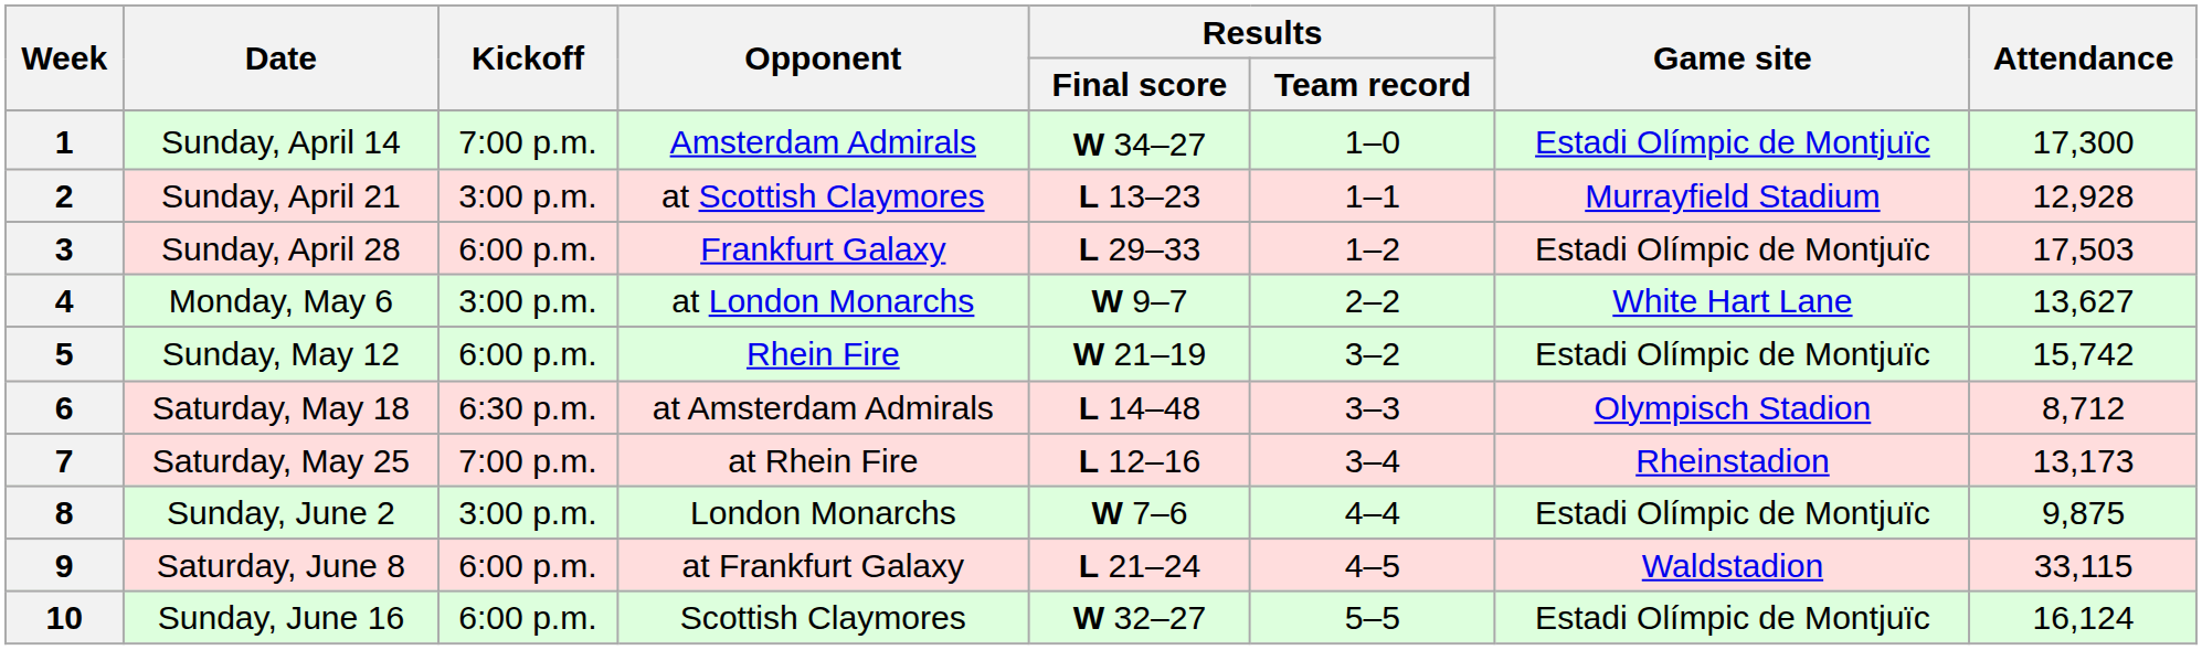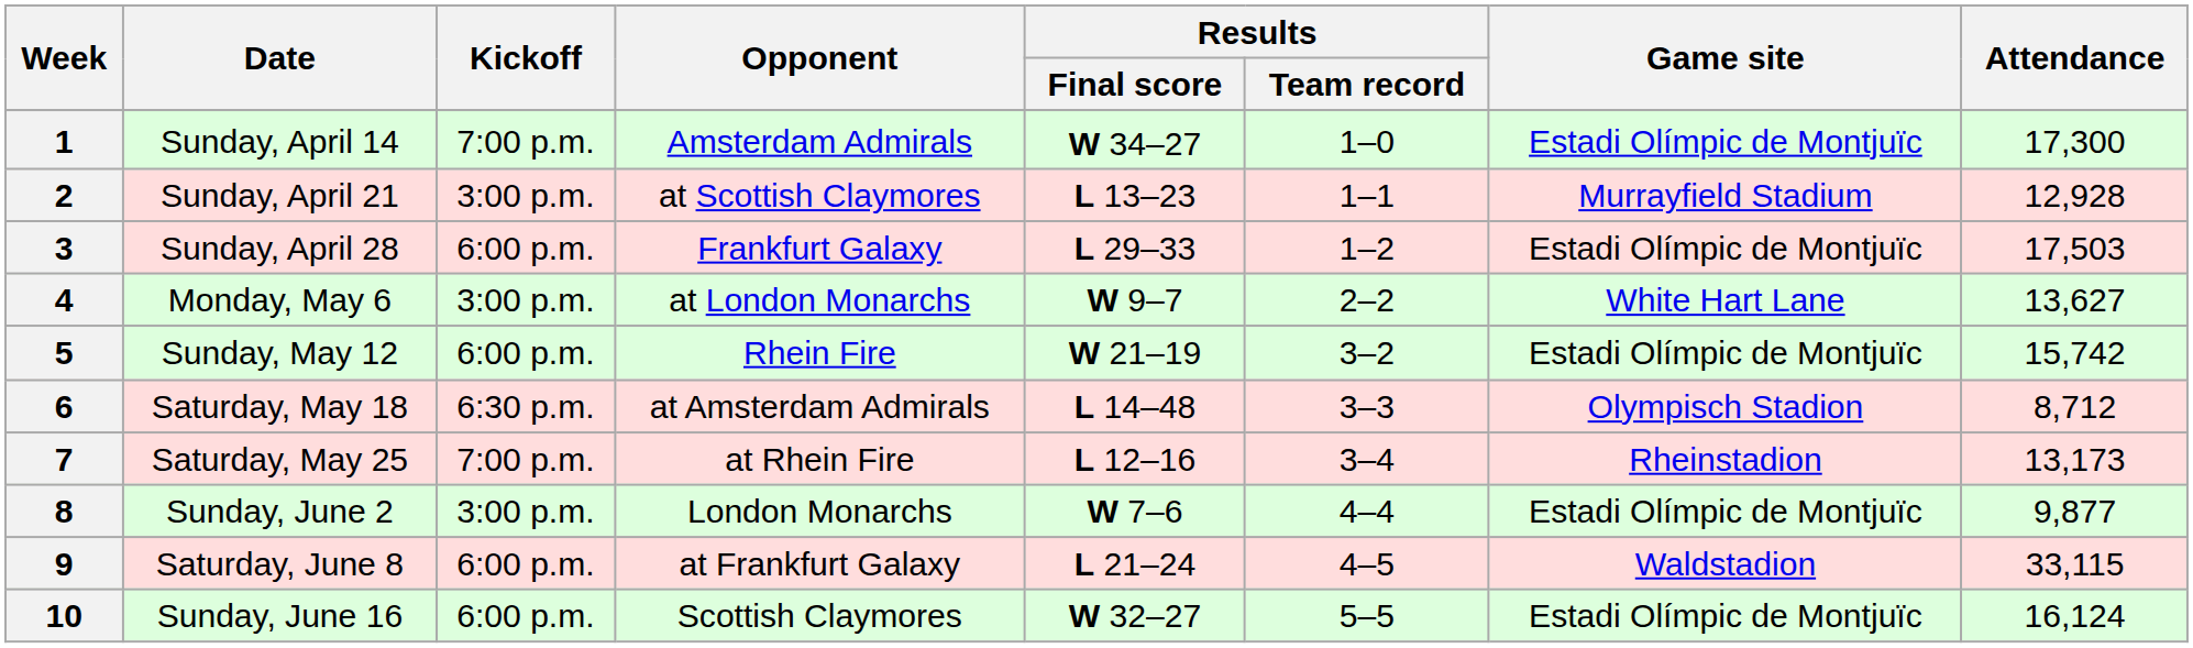8 | Attendance: 9,875 -> 9,877
